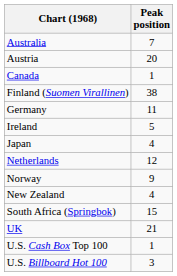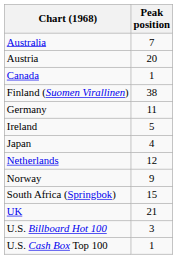- row: New Zealand | 4
rows swapped: U.S. Billboard Hot 100 <-> U.S. Cash Box Top 100
